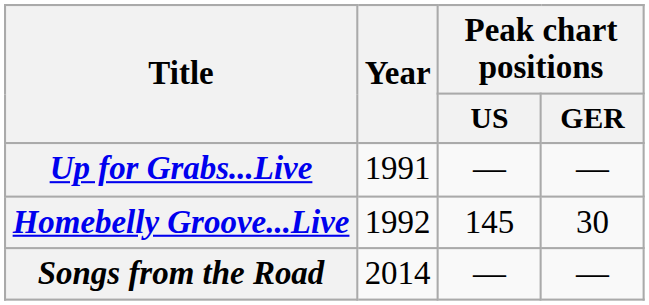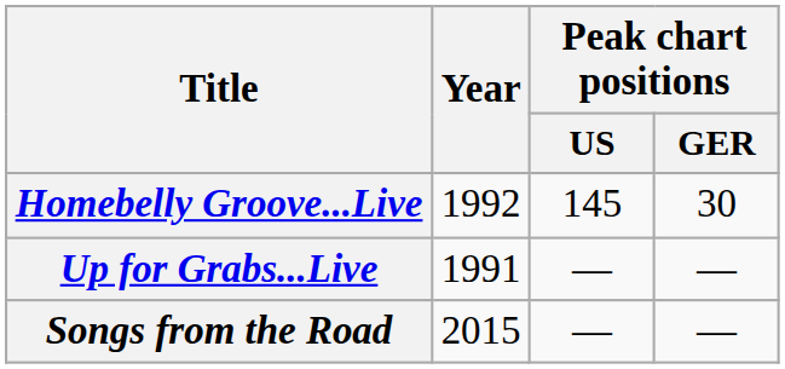rows swapped: Up for Grabs...Live <-> Homebelly Groove...Live
Songs from the Road | Year: 2014 -> 2015
